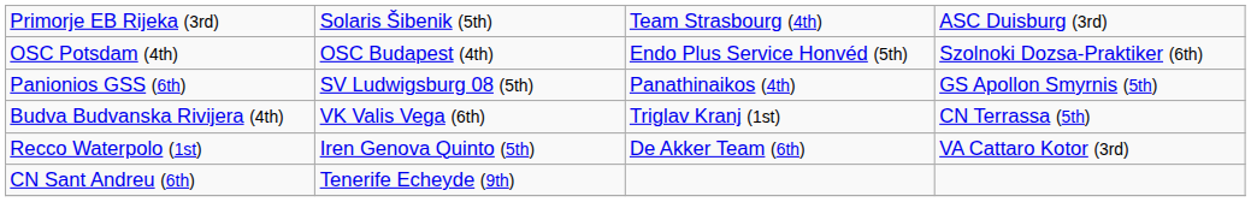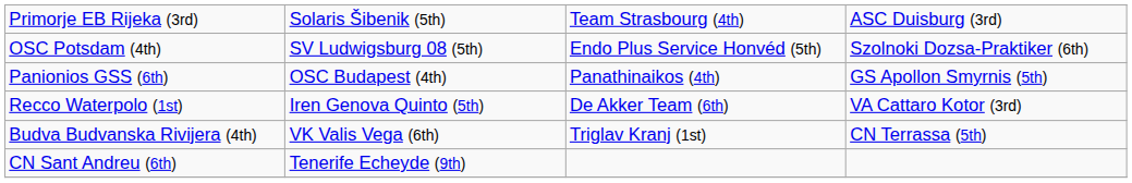OSC Potsdam (4th) | column 2: OSC Budapest (4th) -> SV Ludwigsburg 08 (5th)
Panionios GSS (6th) | column 2: SV Ludwigsburg 08 (5th) -> OSC Budapest (4th)
rows swapped: Recco Waterpolo (1st) <-> Budva Budvanska Rivijera (4th)
